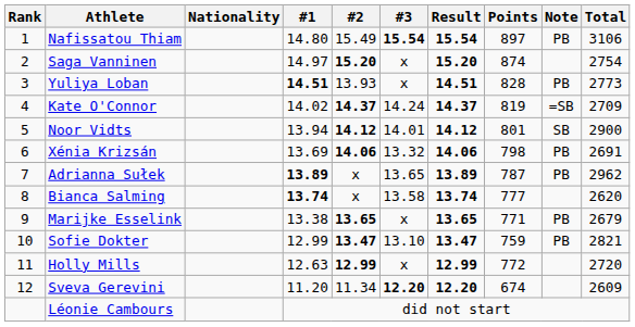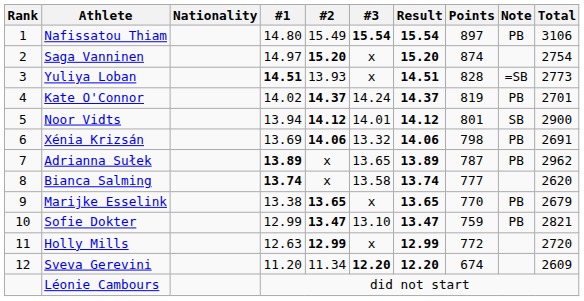Yuliya Loban | Note: PB -> =SB
Kate O'Connor | Note: =SB -> PB
Kate O'Connor | Total: 2709 -> 2701
Marijke Esselink | Points: 771 -> 770
